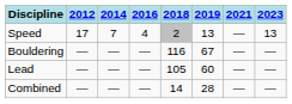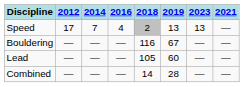columns swapped: 2021 <-> 2023
